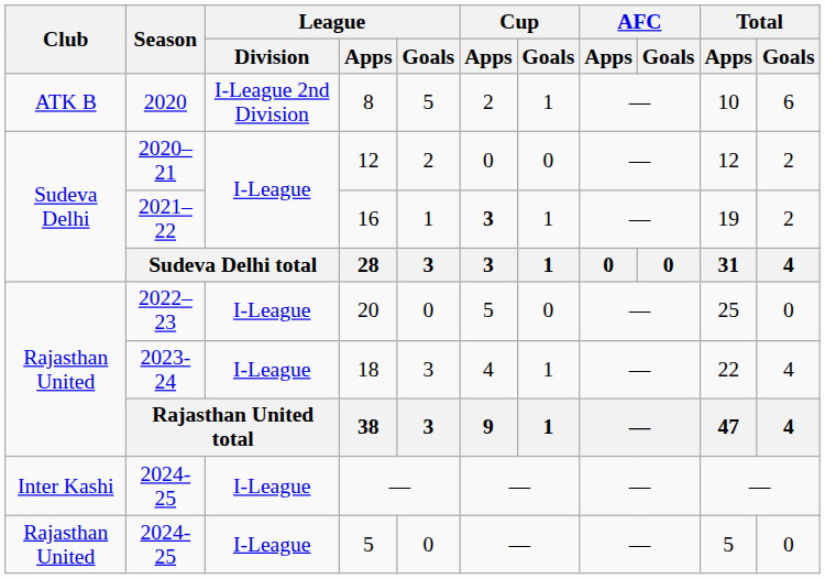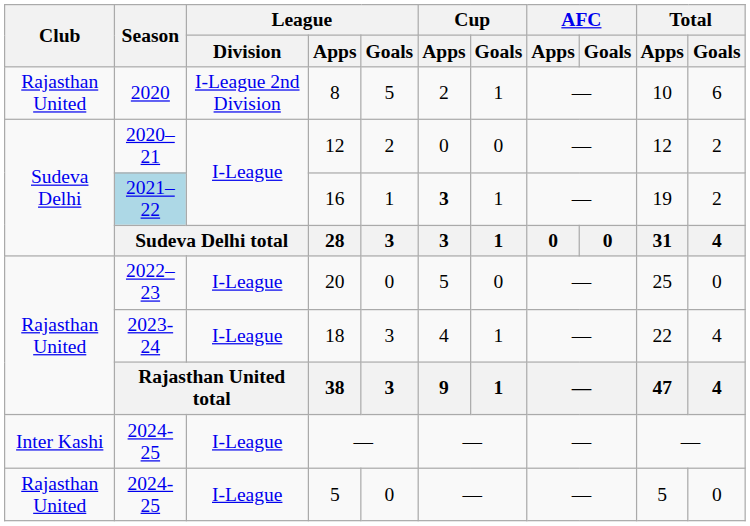8 | Club: ATK B -> Rajasthan United
16 | Season: no background -> lightblue background
